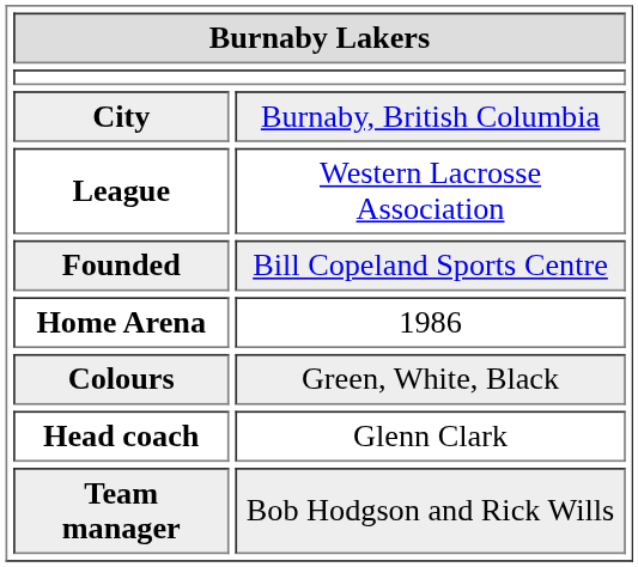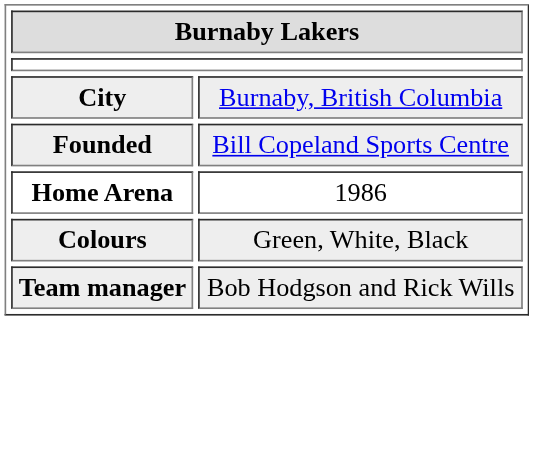- row: League | Western Lacrosse Association
- row: Head coach | Glenn Clark
